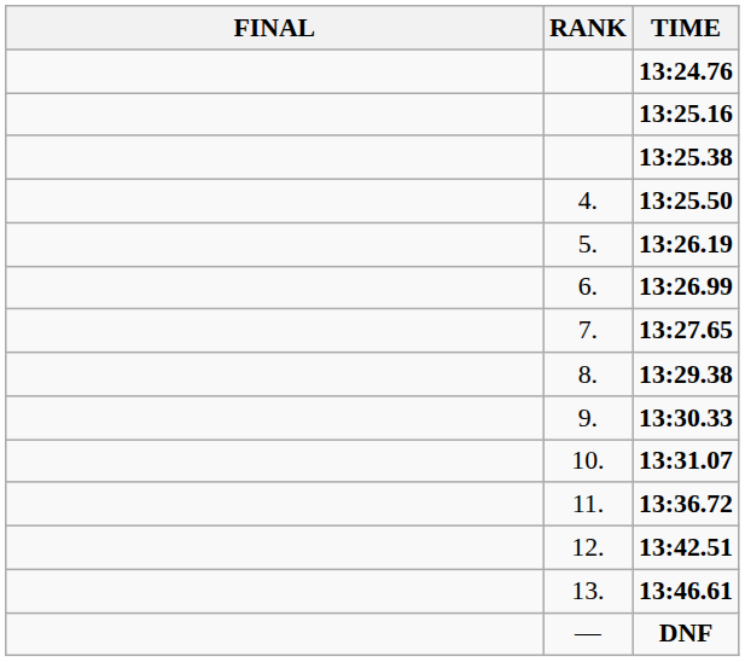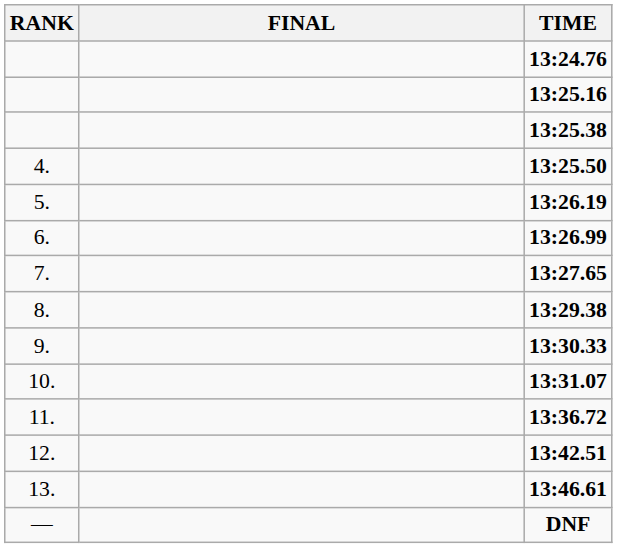columns swapped: RANK <-> FINAL
